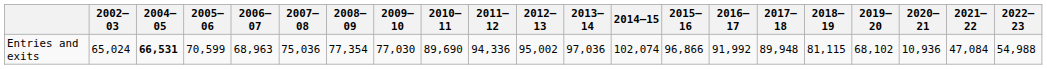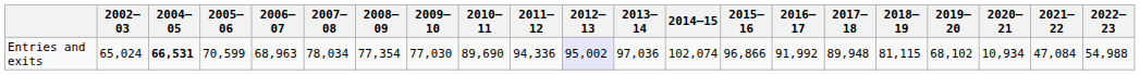Entries and exits | 2007–08: 75,036 -> 78,034
Entries and exits | 2012–13: no background -> lavender background
Entries and exits | 2020–21: 10,936 -> 10,934
